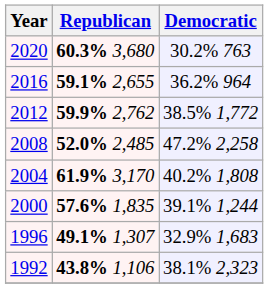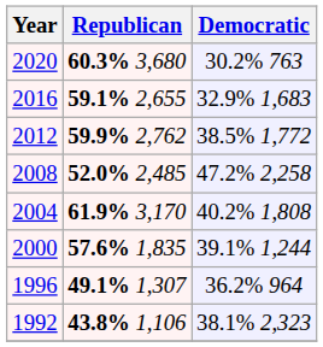2016 | Democratic: 36.2% 964 -> 32.9% 1,683
1996 | Democratic: 32.9% 1,683 -> 36.2% 964
